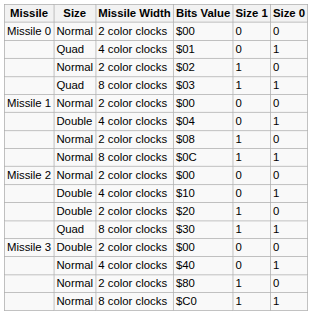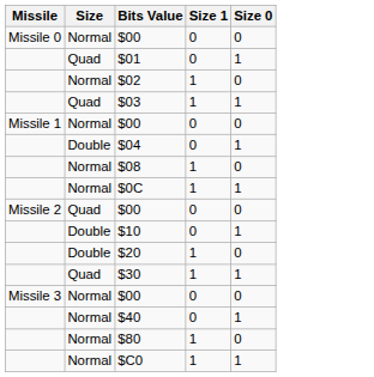- column: Missile Width | 2 color clocks | 4 color clocks | 2 color clocks | 8 color clocks | 2 color clocks | 4 color clocks | 2 color clocks | 8 color clocks | 2 color clocks | 4 color clocks | 2 color clocks | 8 color clocks | 2 color clocks | 4 color clocks | 2 color clocks | 8 color clocks
Missile 2 / $00 | Size: Normal -> Quad
Missile 3 / $00 | Size: Double -> Normal
